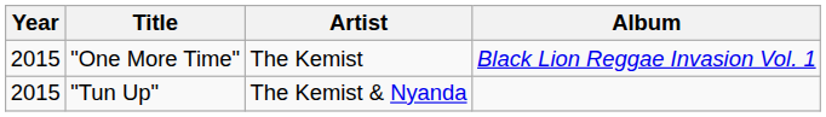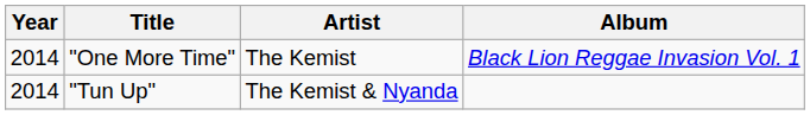"One More Time" | Year: 2015 -> 2014
"Tun Up" | Year: 2015 -> 2014
